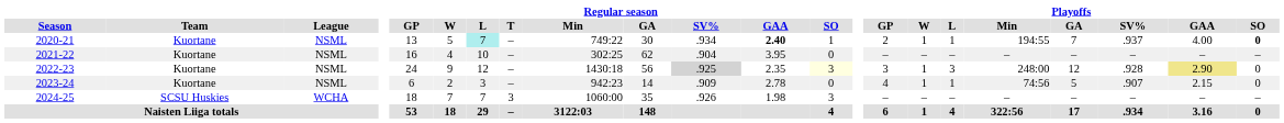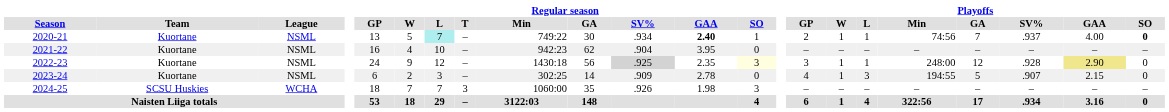2020-21 | Playoffs / Min: 194:55 -> 74:56
2021-22 | Regular season / Min: 302:25 -> 942:23
2022-23 | Playoffs / L: 3 -> 1
2023-24 | Regular season / Min: 942:23 -> 302:25
2023-24 | Playoffs / L: 1 -> 3
2023-24 | Playoffs / Min: 74:56 -> 194:55
